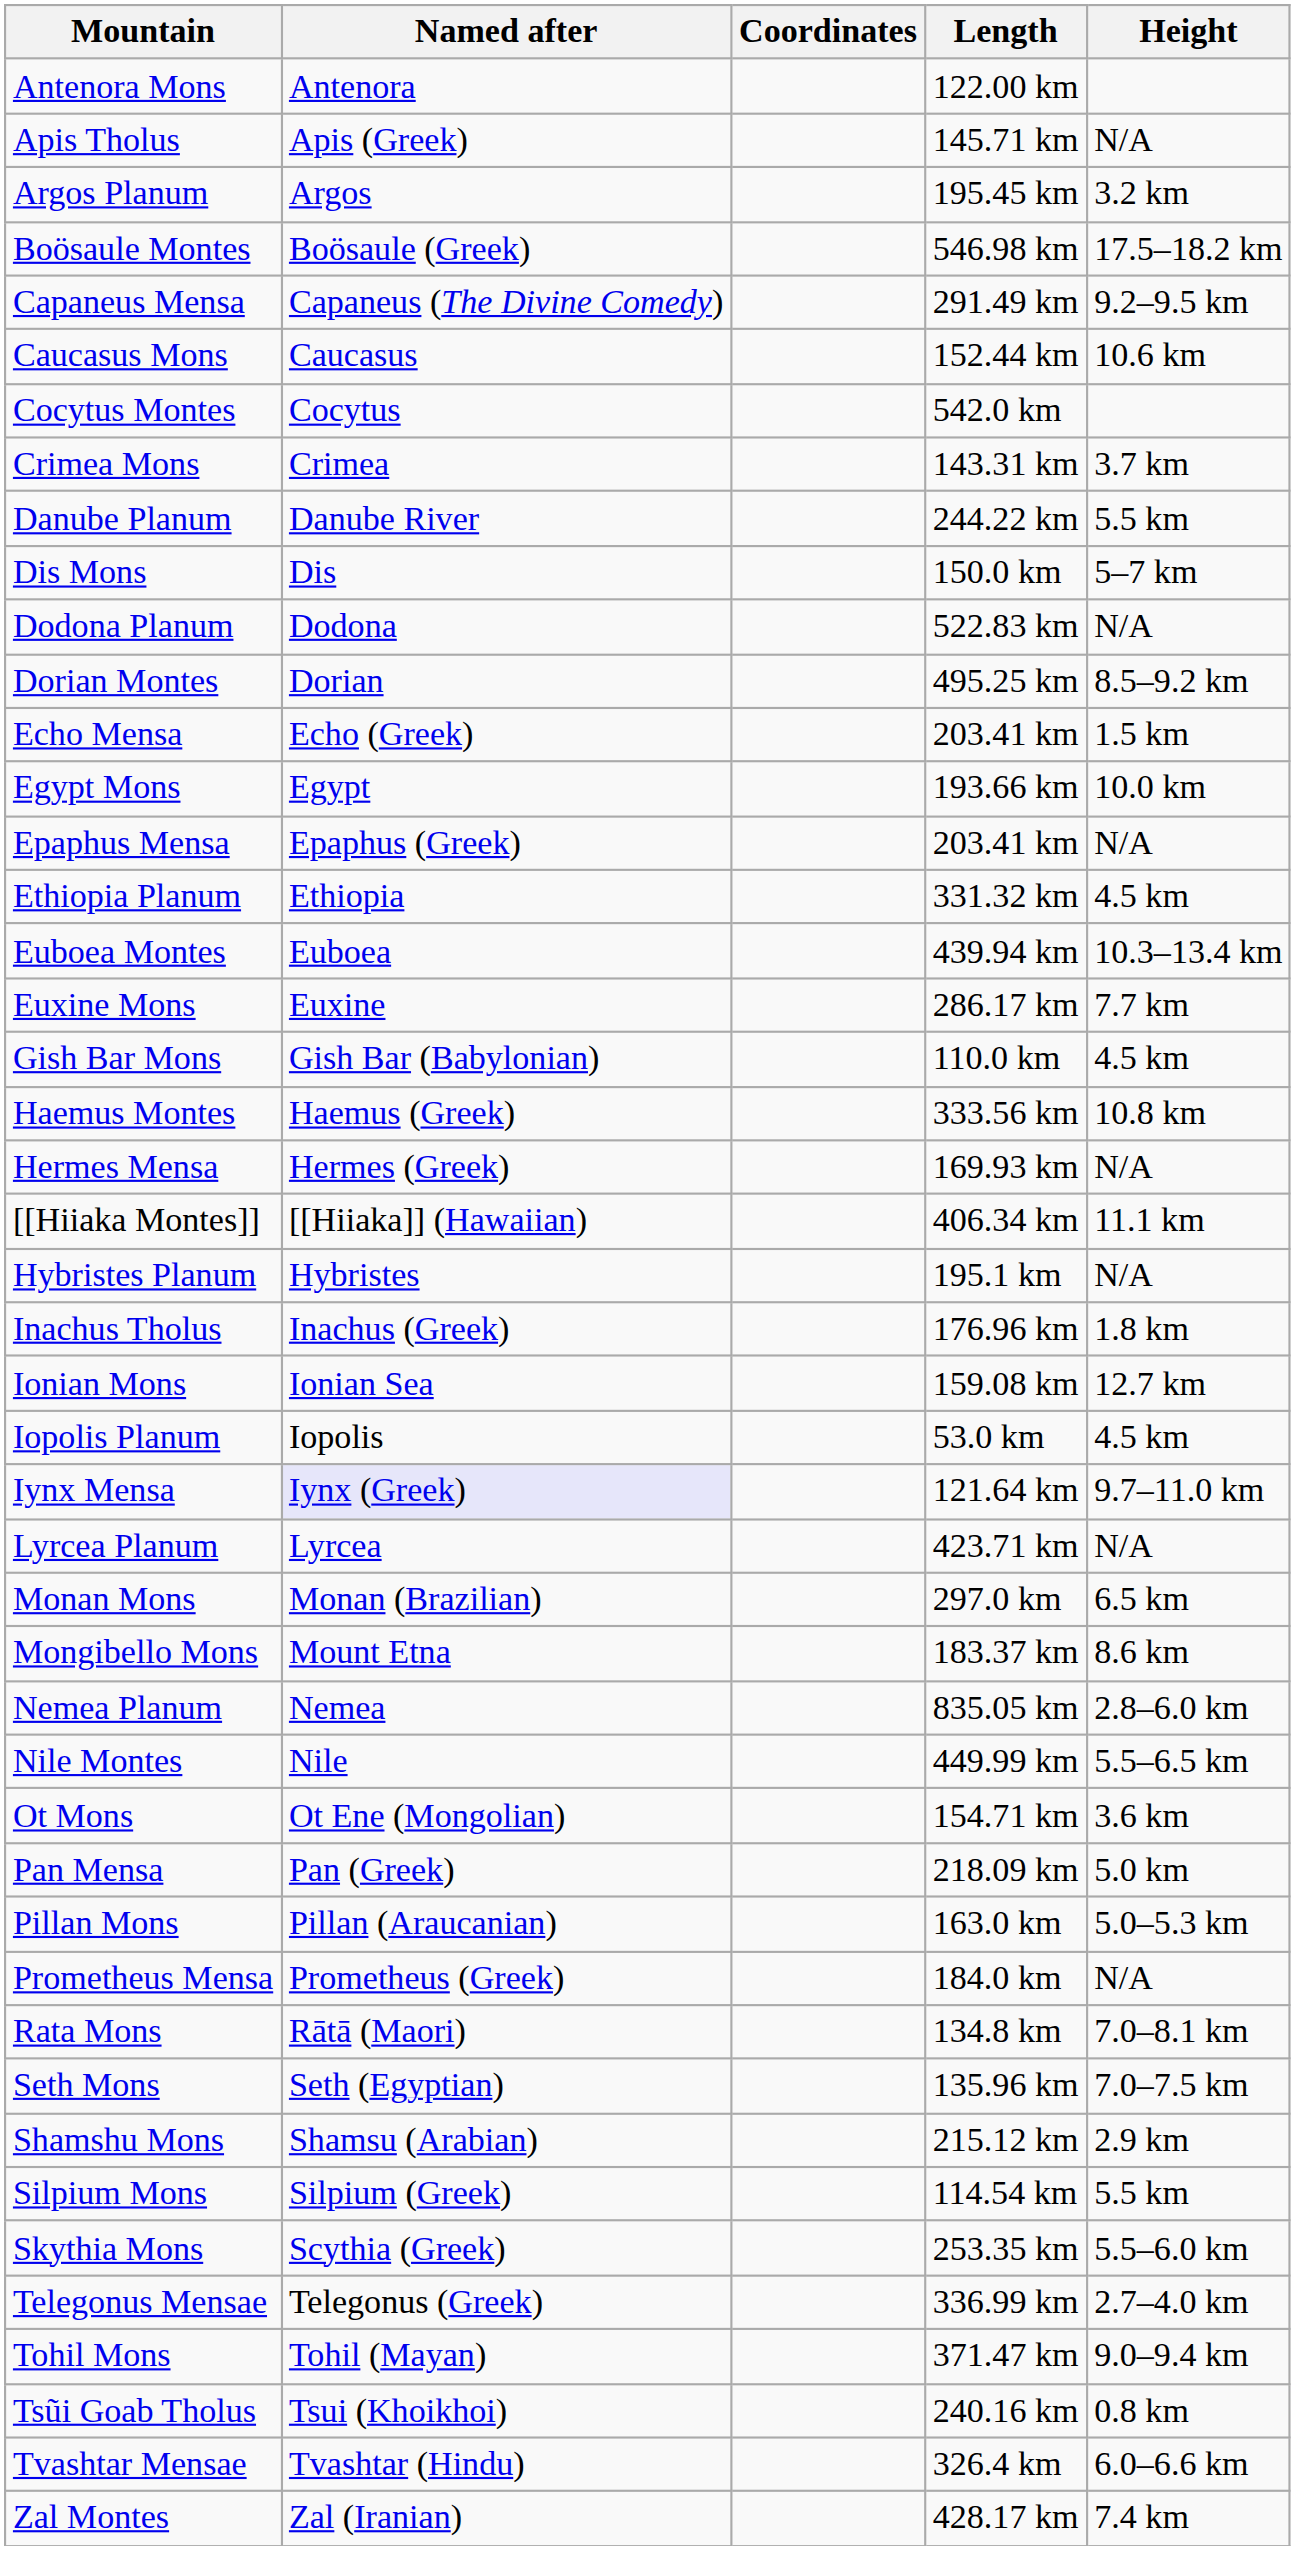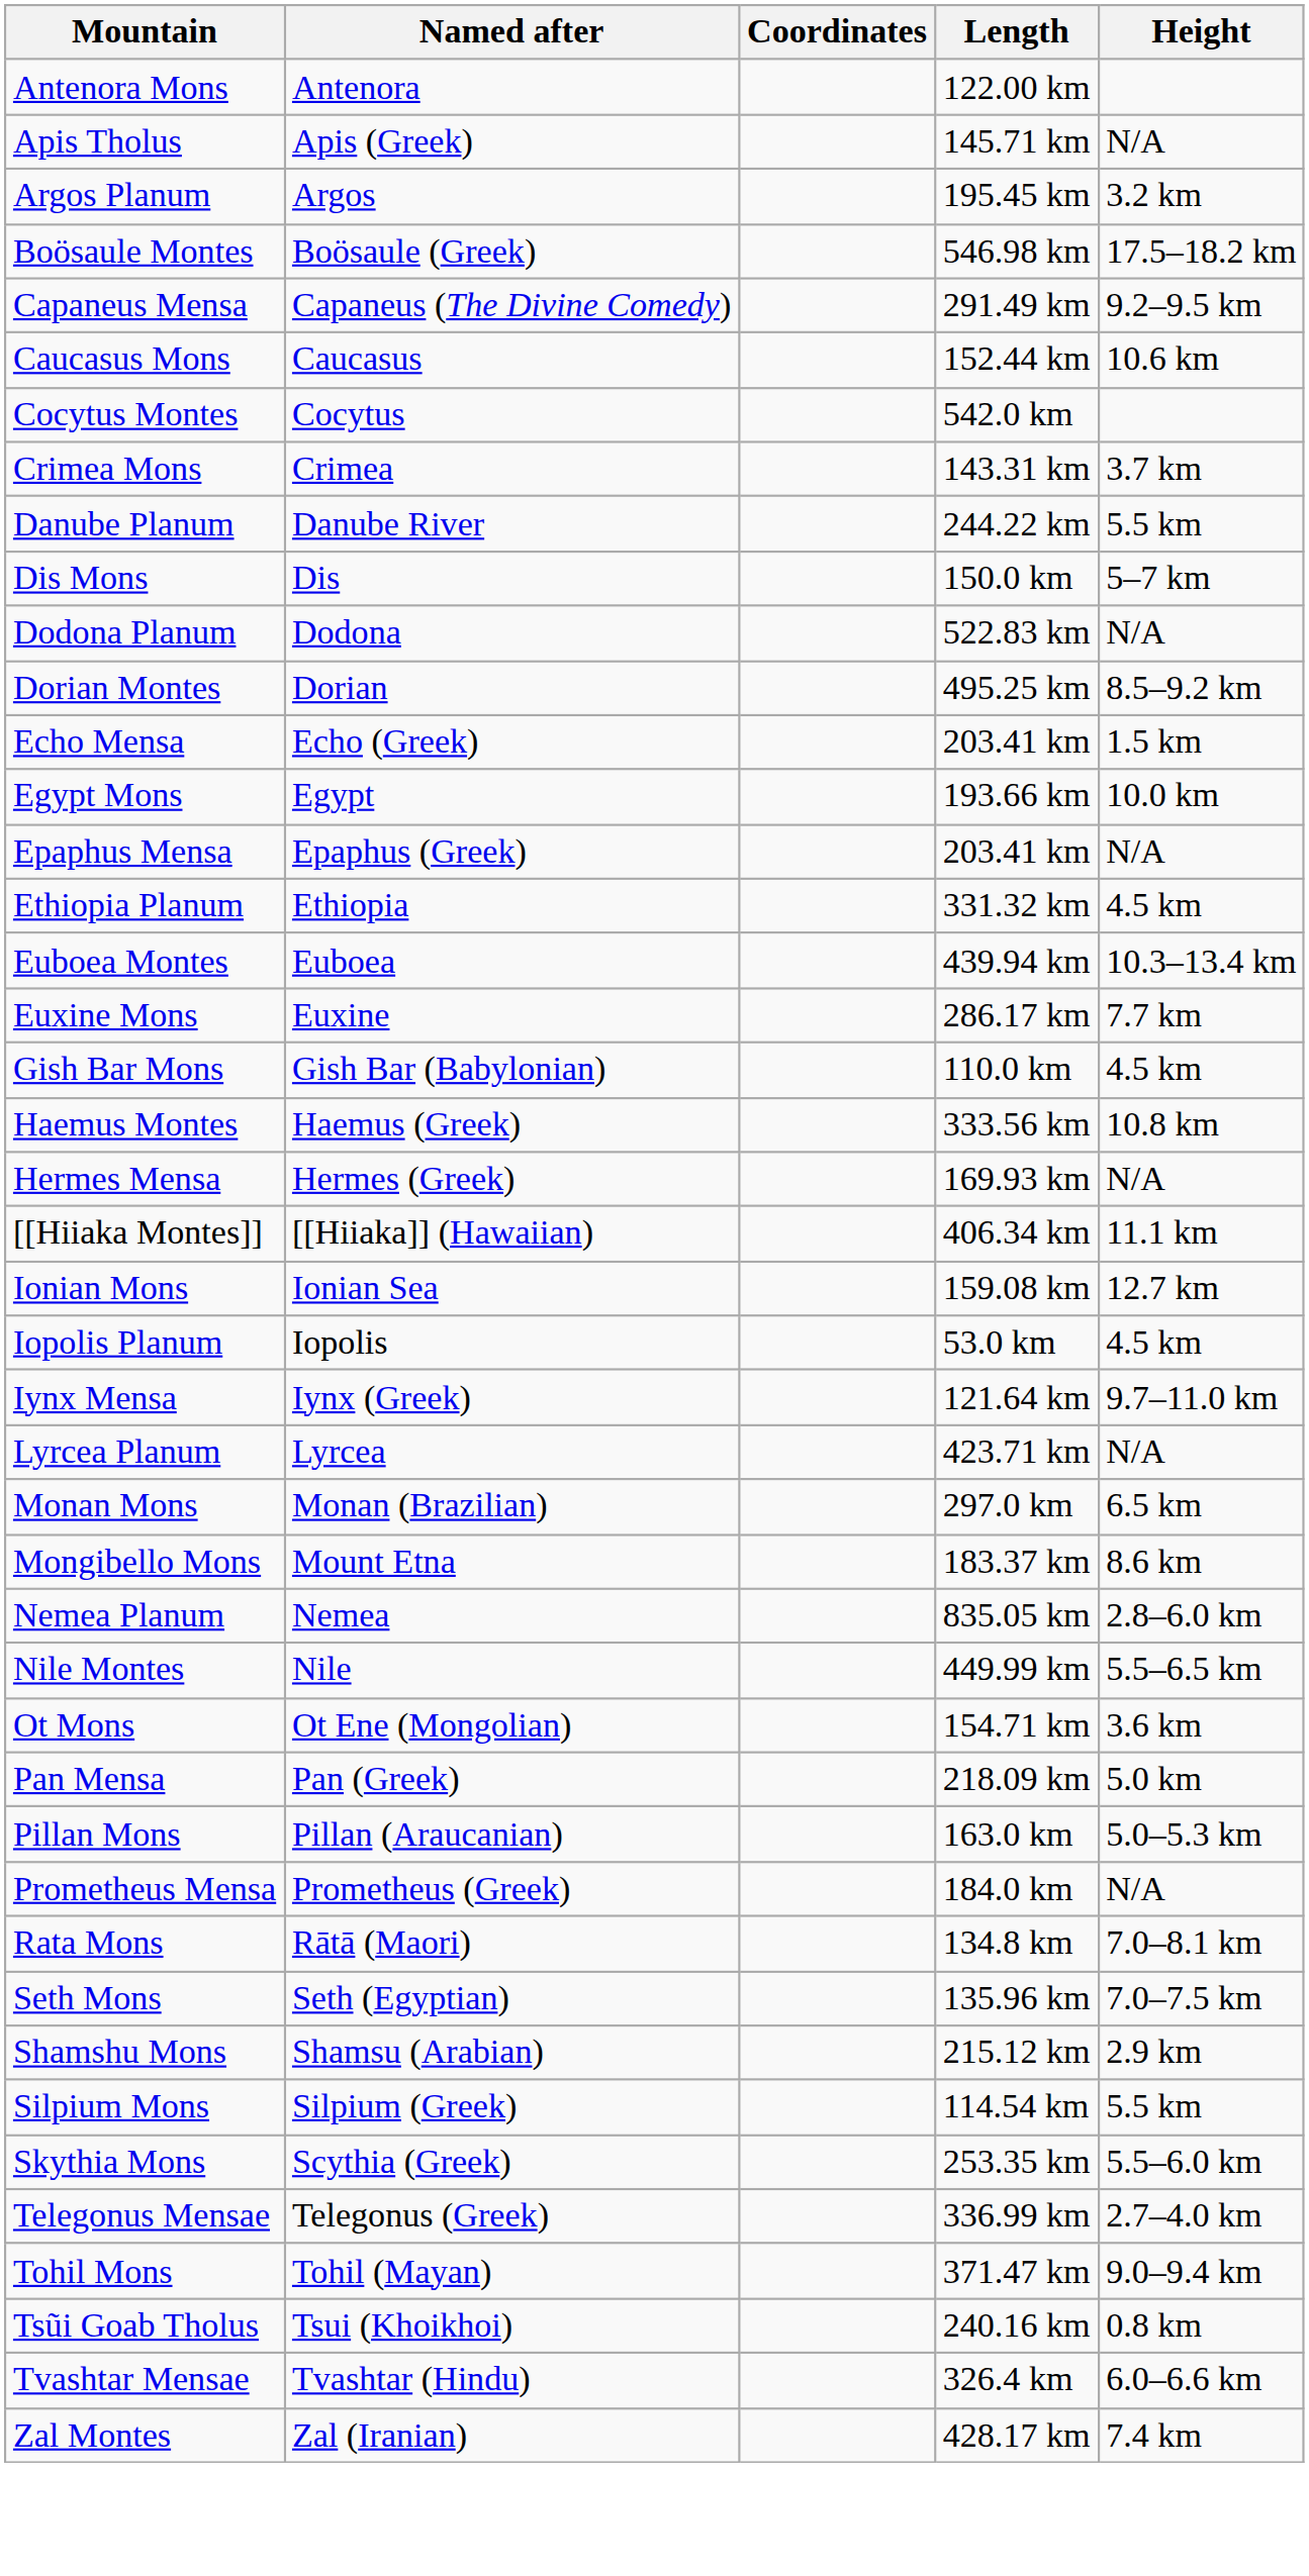- row: Hybristes Planum | Hybristes | 195.1 km | N/A
- row: Inachus Tholus | Inachus (Greek) | 176.96 km | 1.8 km
Iynx Mensa | Named after: lavender background -> no background
